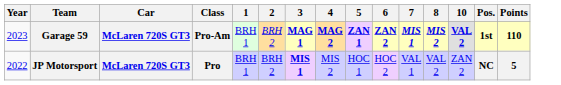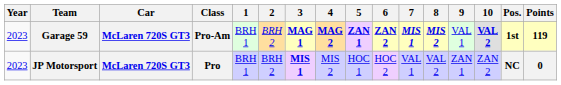+ column: 9 | VAL 1 | ZAN 1
Garage 59 | Points: 110 -> 119
JP Motorsport | Year: 2022 -> 2023
JP Motorsport | Points: 5 -> 0
